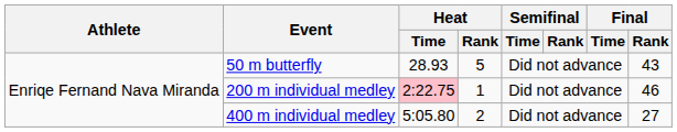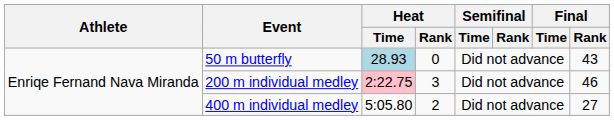50 m butterfly | Heat / Time: no background -> lightblue background
50 m butterfly | Heat / Rank: 5 -> 0
200 m individual medley | Heat / Rank: 1 -> 3
